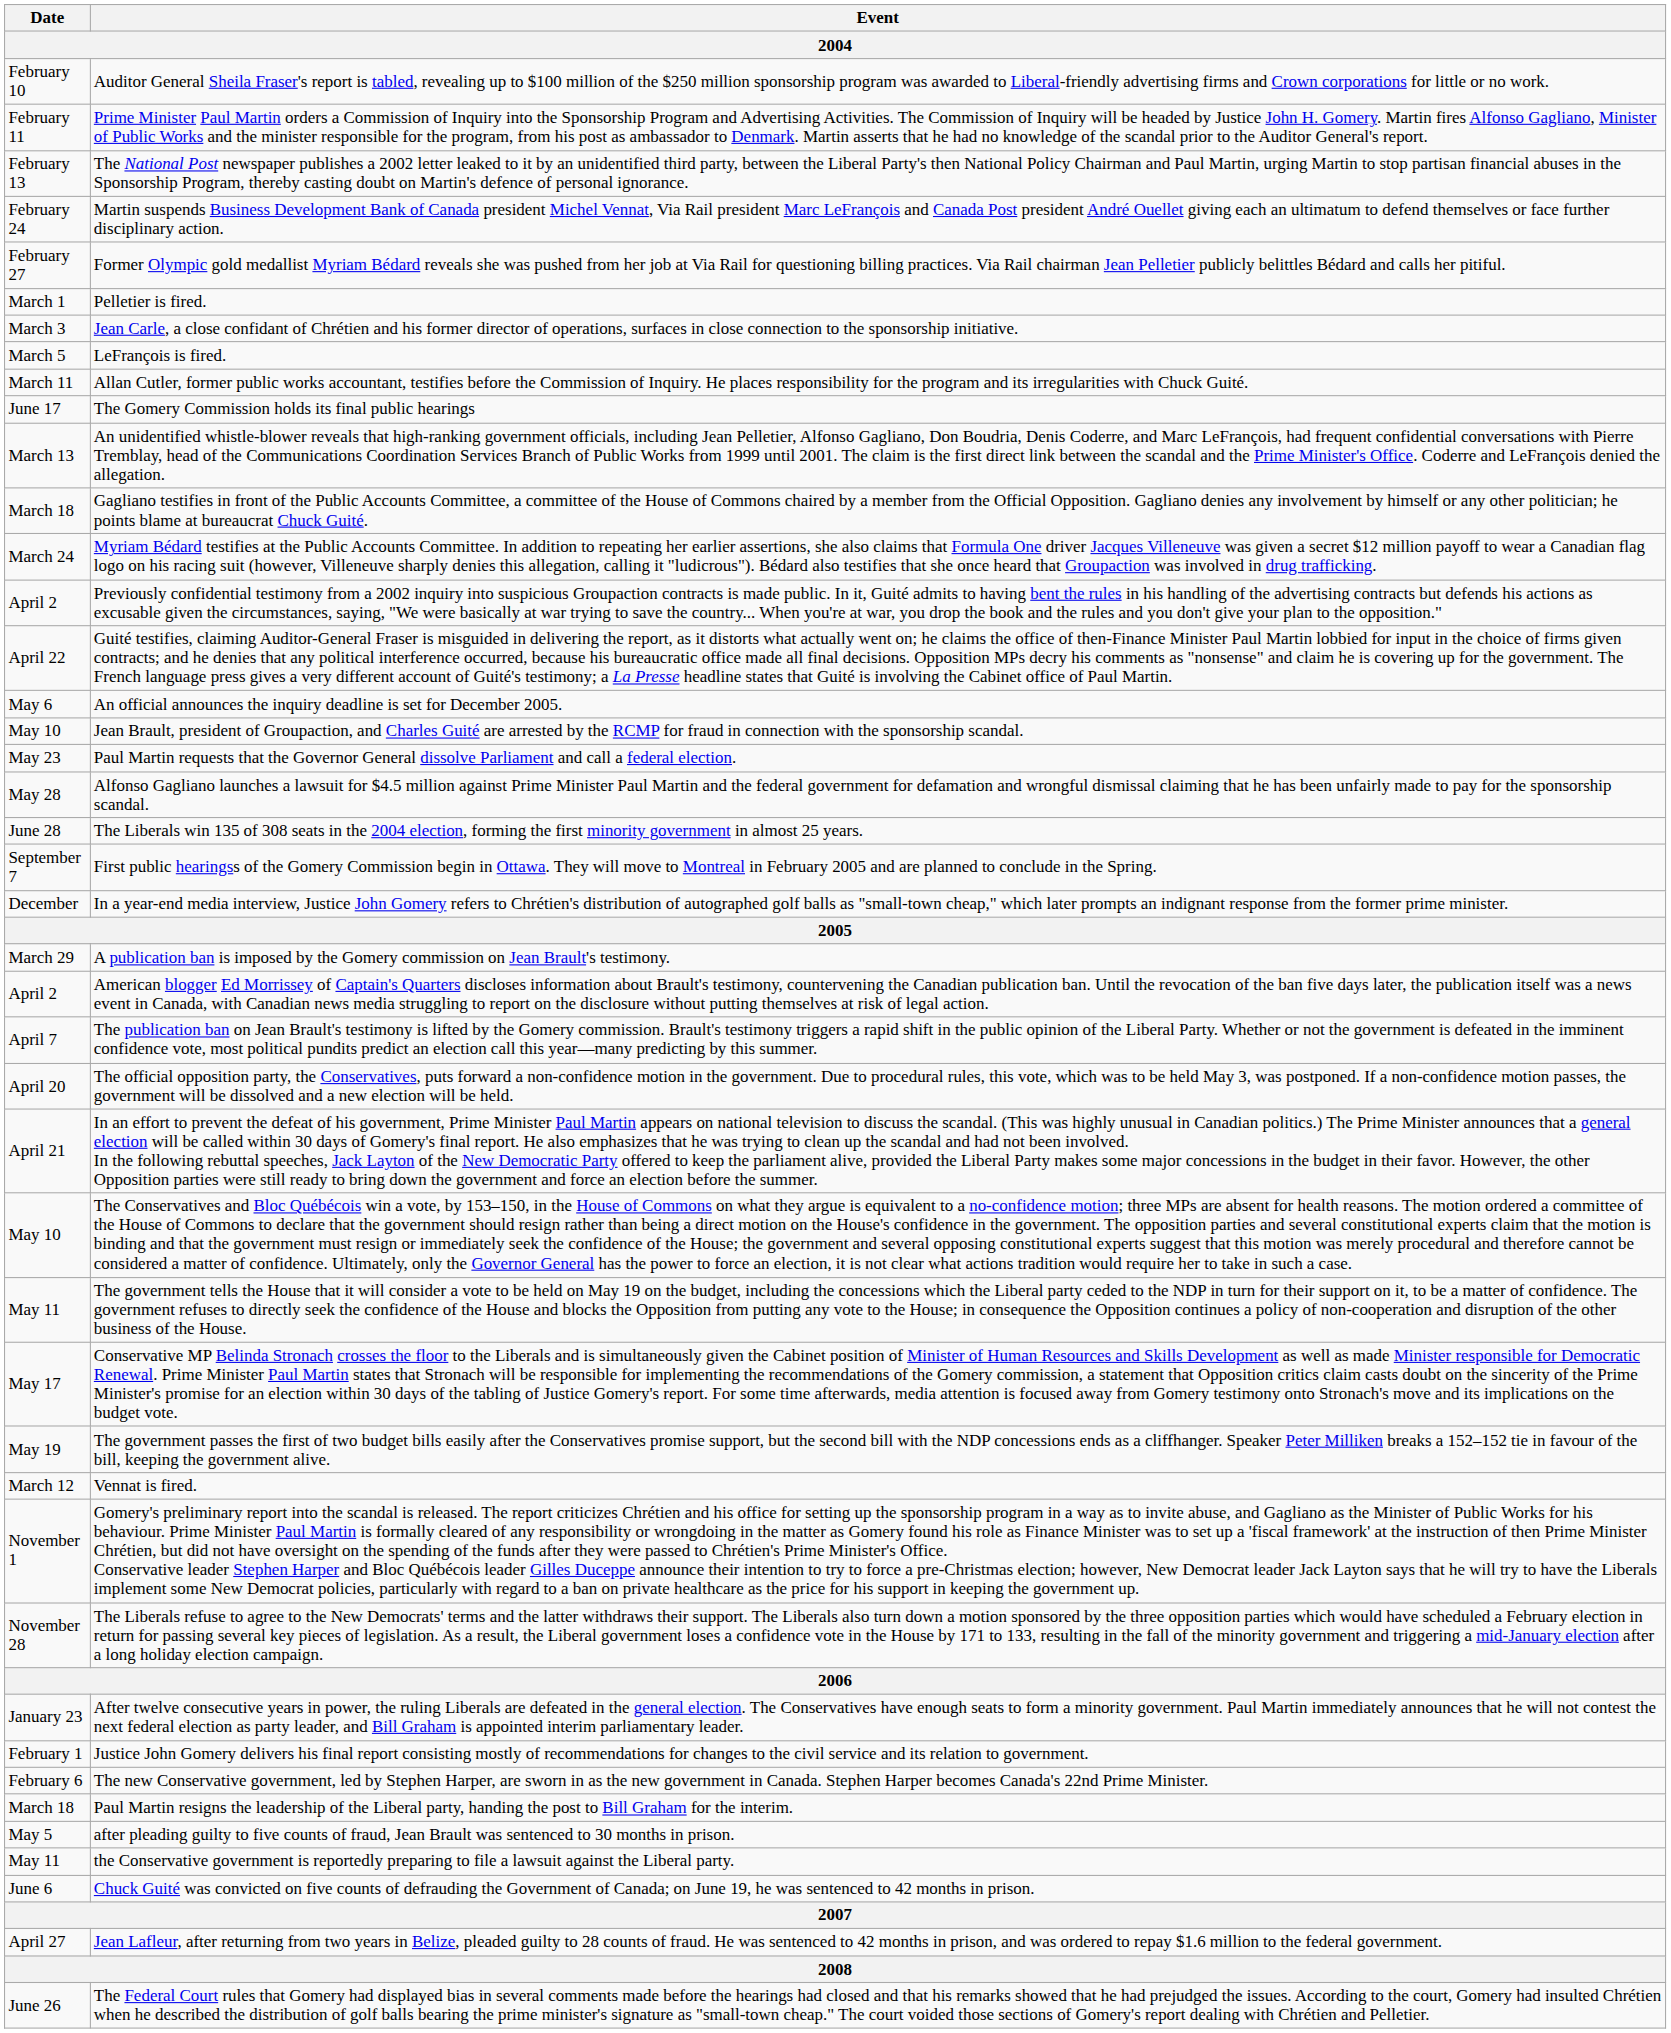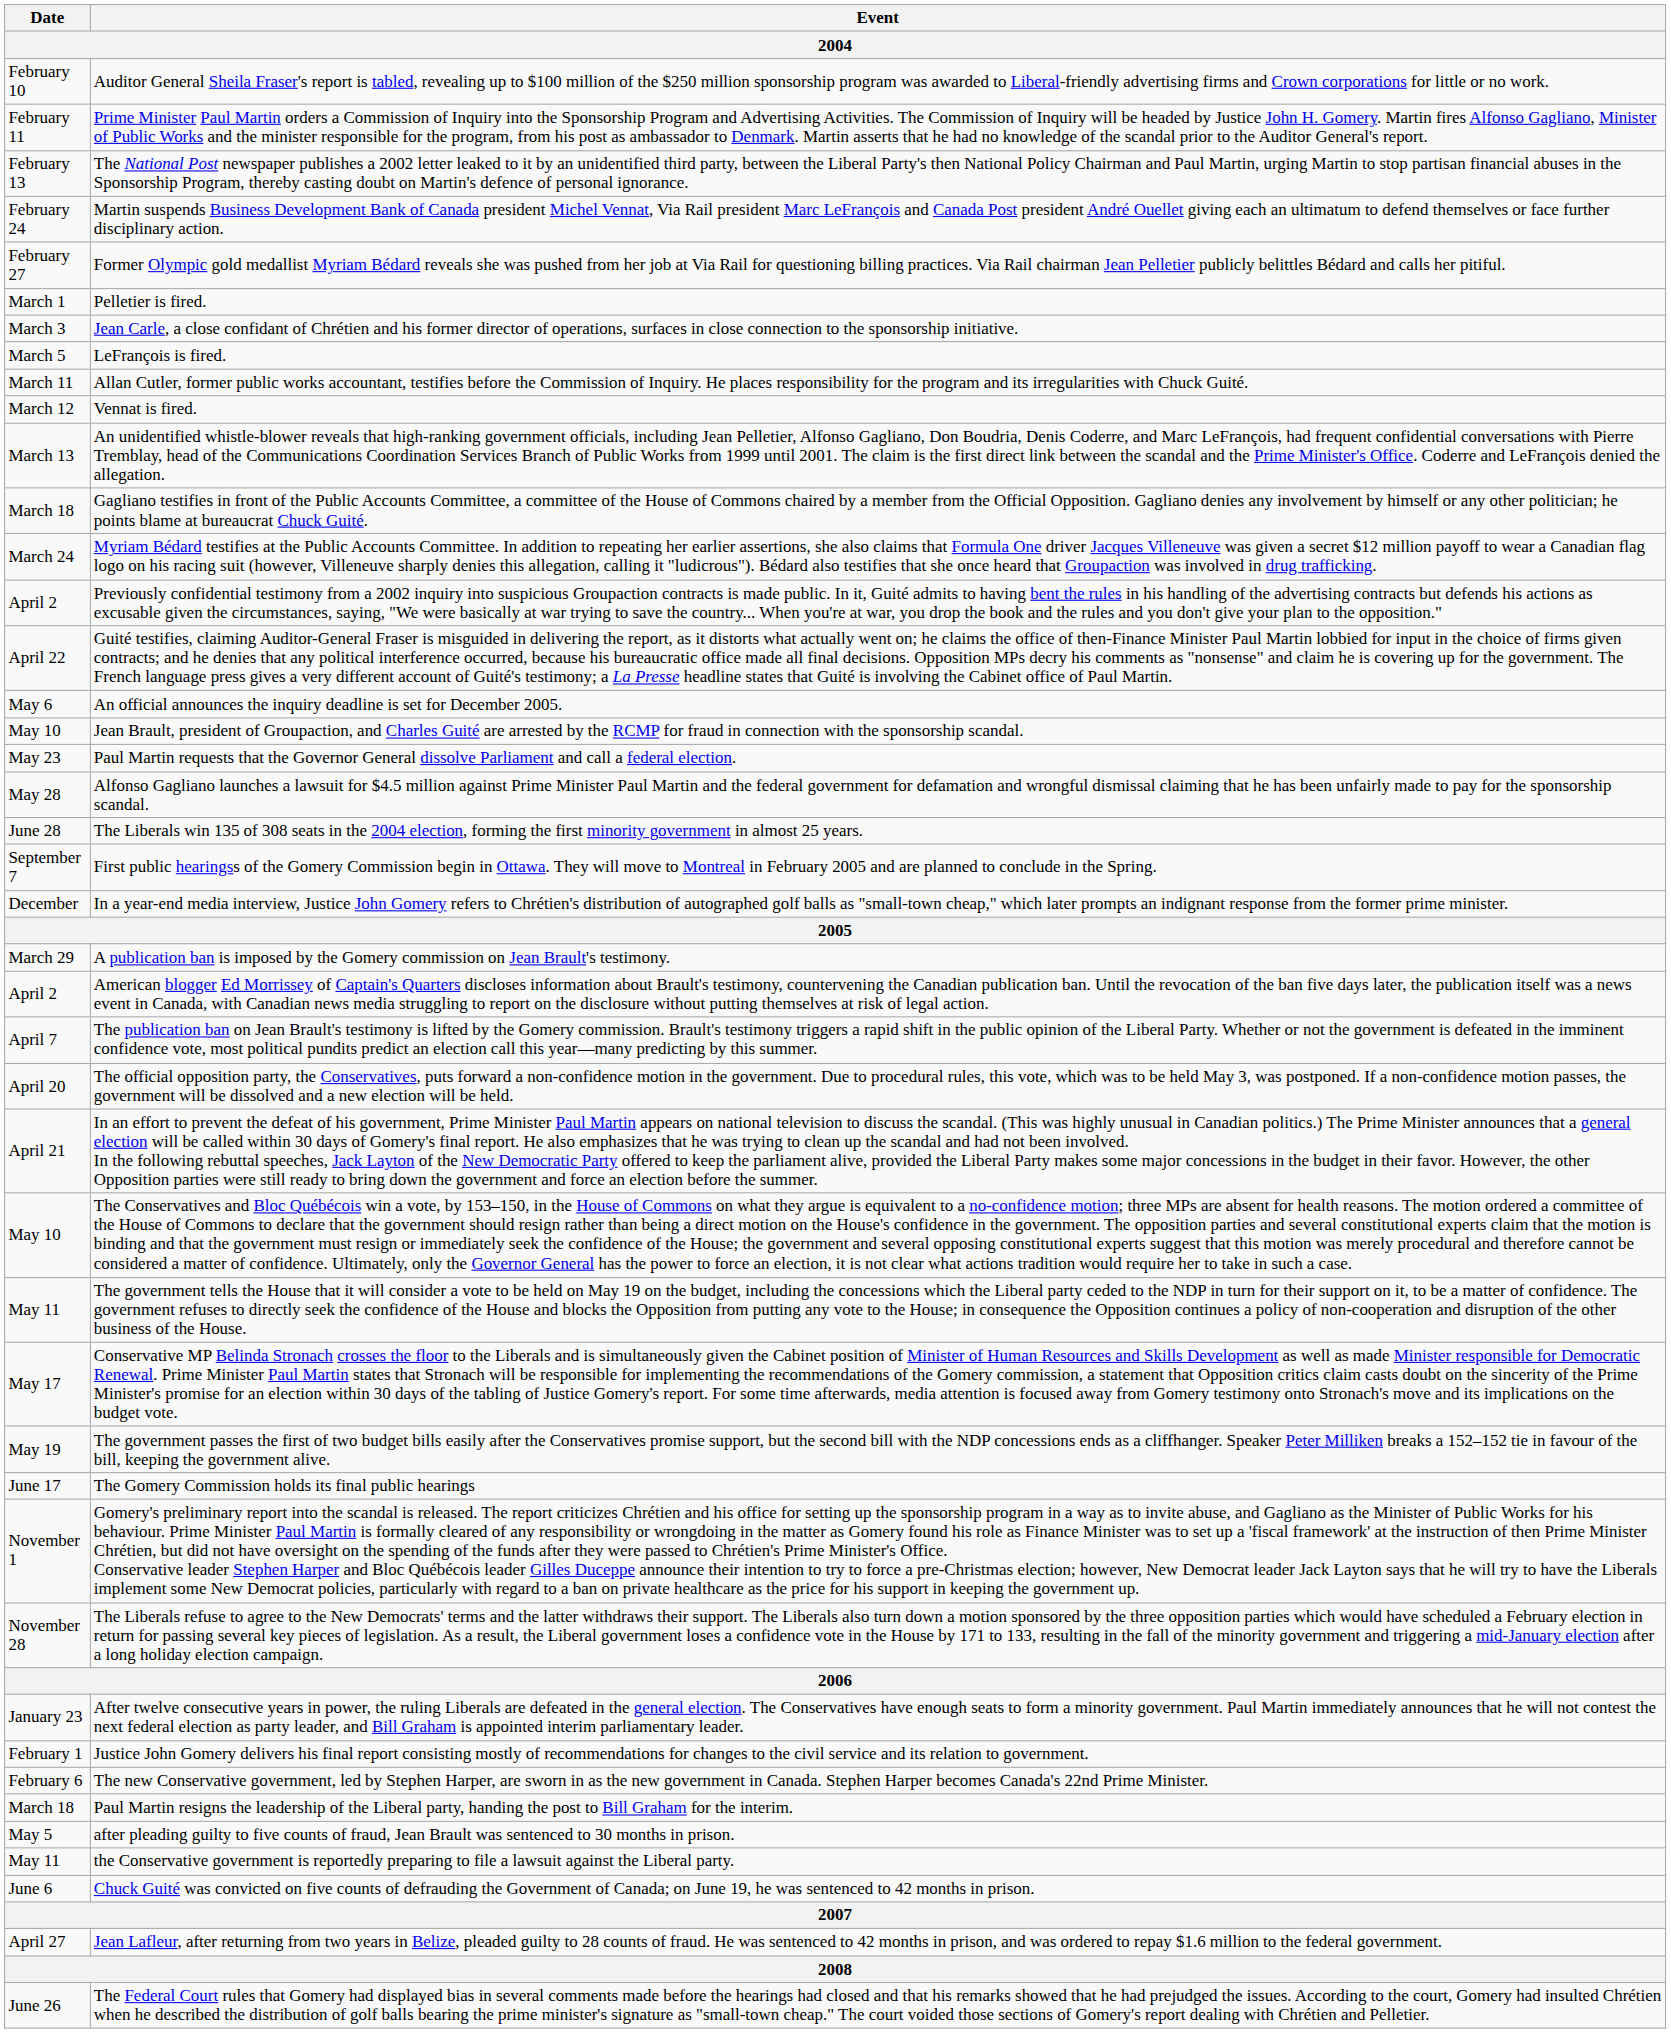rows swapped: Vennat is fired. <-> The Gomery Commission holds its final public hearings
